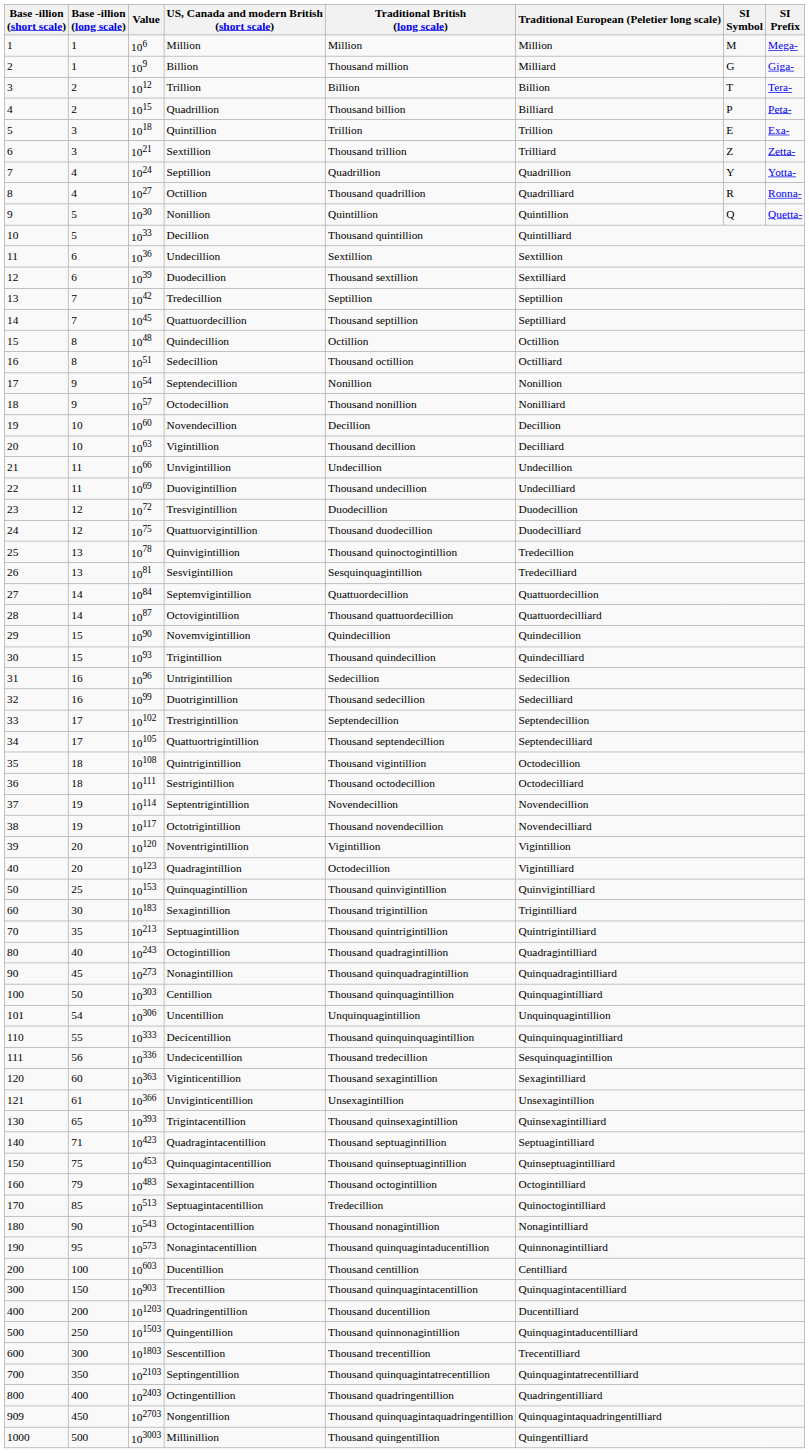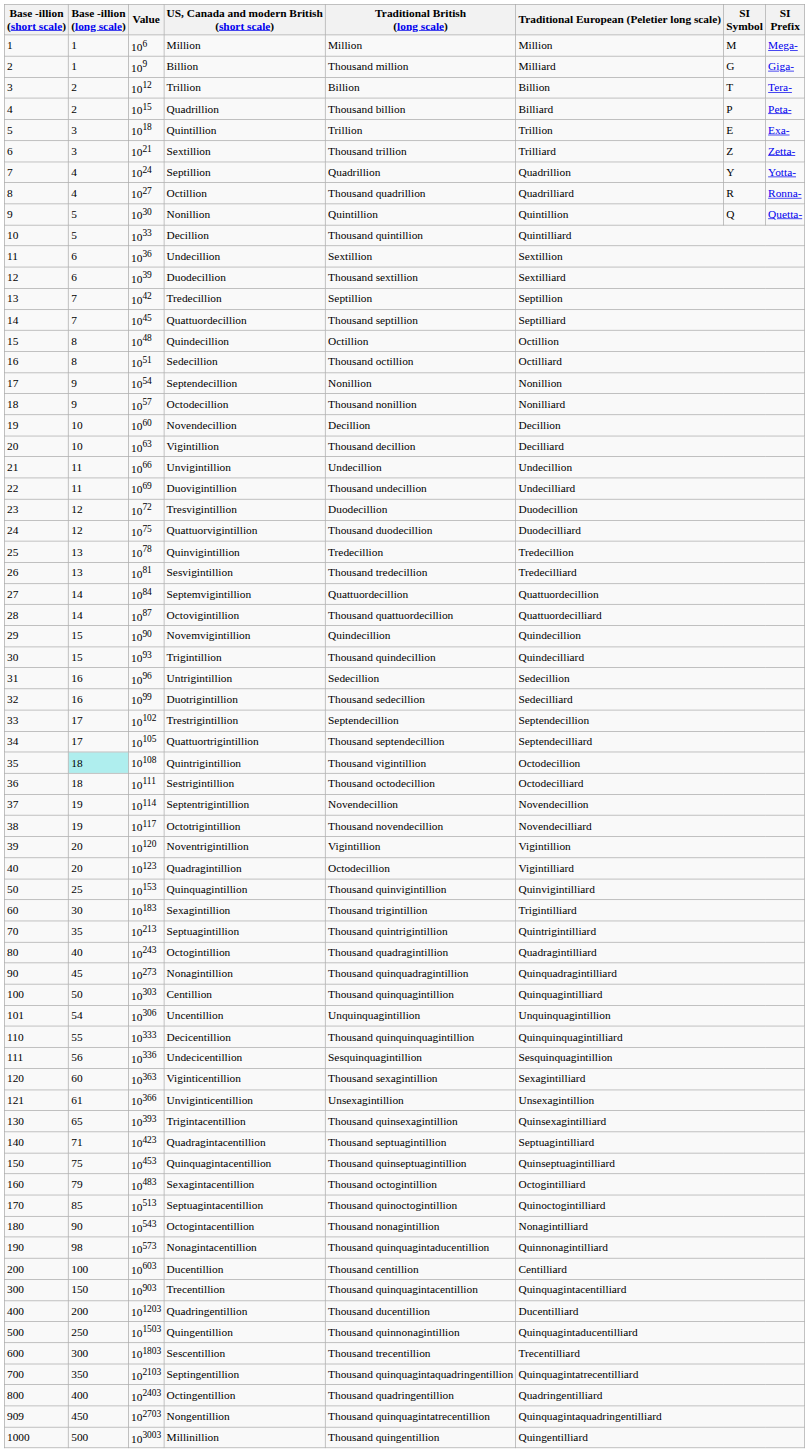Quinvigintillion | Traditional British (long scale): Thousand quinoctogintillion -> Tredecillion
Sesvigintillion | Traditional British (long scale): Sesquinquagintillion -> Thousand tredecillion
Quintrigintillion | Base -illion (long scale): no background -> paleturquoise background
Undecicentillion | Traditional British (long scale): Thousand tredecillion -> Sesquinquagintillion
Septuagintacentillion | Traditional British (long scale): Tredecillion -> Thousand quinoctogintillion
Nonagintacentillion | Base -illion (long scale): 95 -> 98
Septingentillion | Traditional British (long scale): Thousand quinquagintatrecentillion -> Thousand quinquagintaquadringentillion
Nongentillion | Traditional British (long scale): Thousand quinquagintaquadringentillion -> Thousand quinquagintatrecentillion
